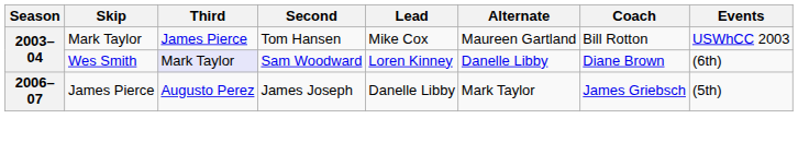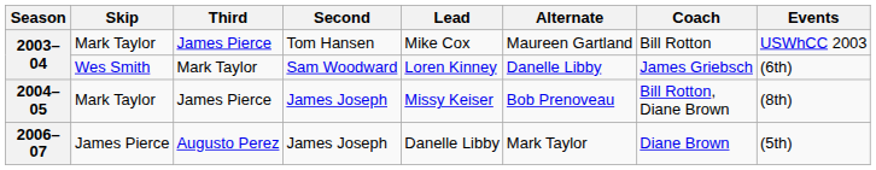2003–04 / Wes Smith | Third: lavender background -> no background
2003–04 / Wes Smith | Coach: Diane Brown -> James Griebsch
+ row: 2004–05 | Mark Taylor | James Pierce | James Joseph | Missy Keiser | Bob Prenoveau | Bill Rotton, Diane Brown | (8th)
2006–07 | Coach: James Griebsch -> Diane Brown
